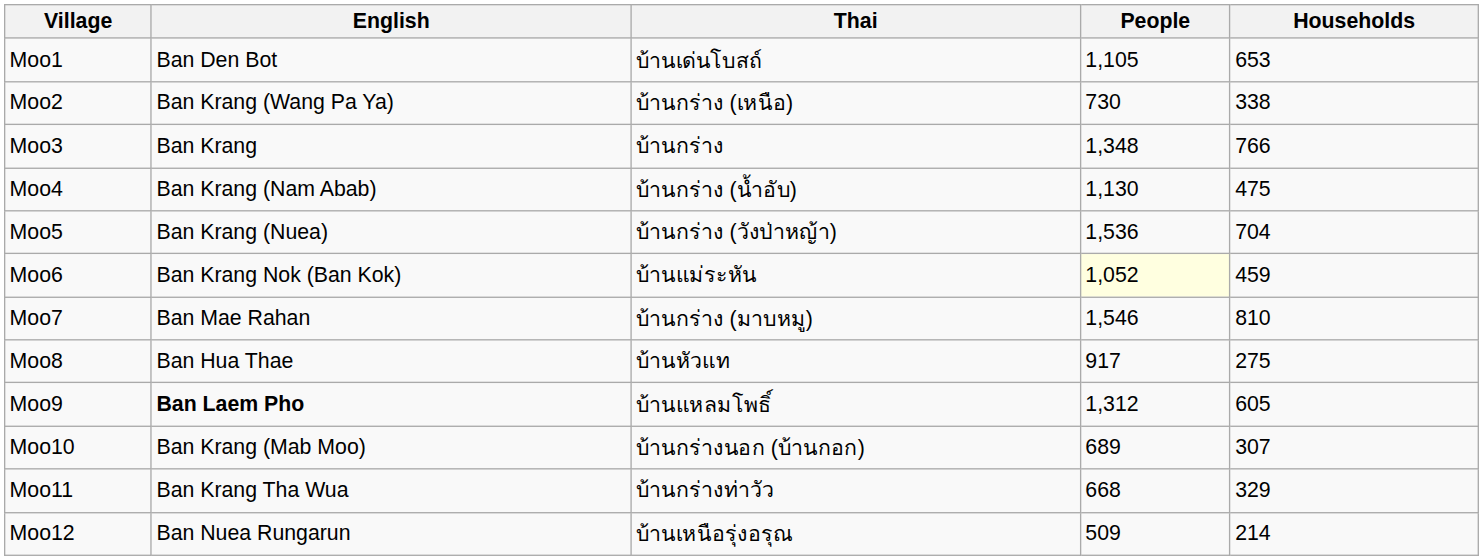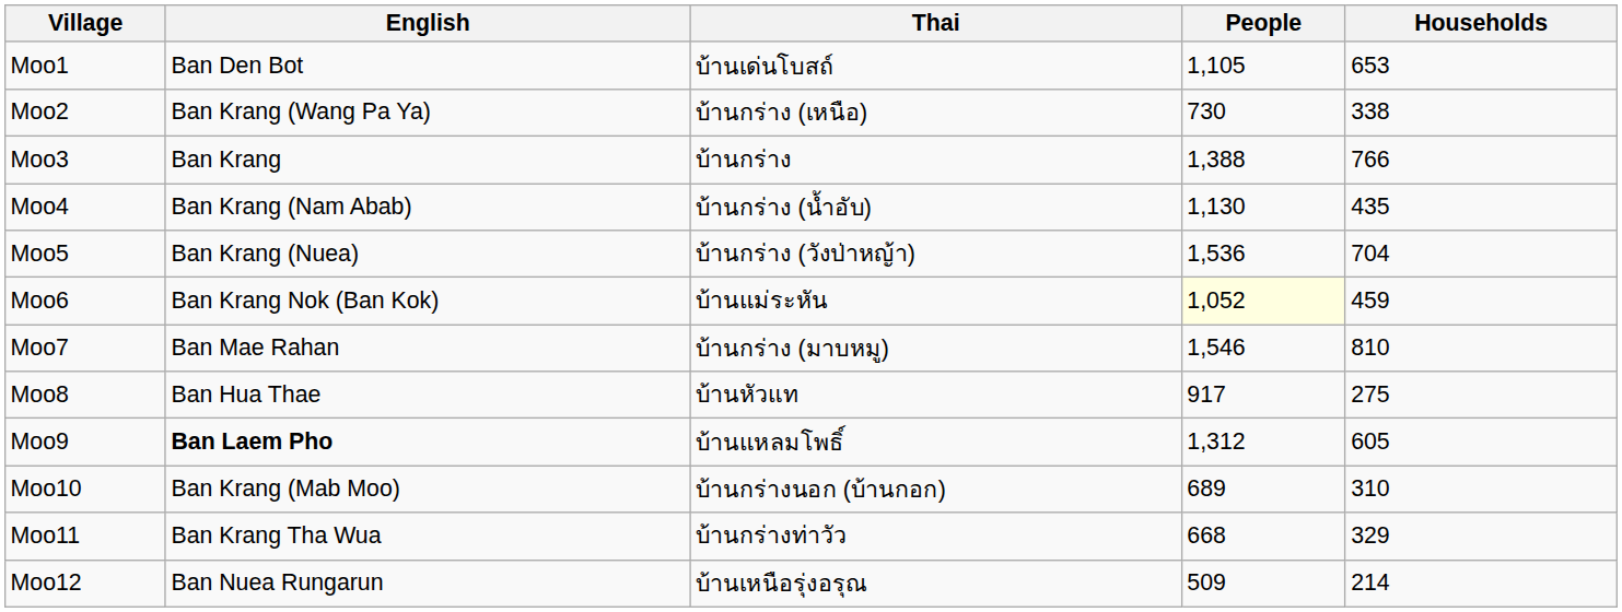Moo3 | People: 1,348 -> 1,388
Moo4 | Households: 475 -> 435
Moo10 | Households: 307 -> 310
